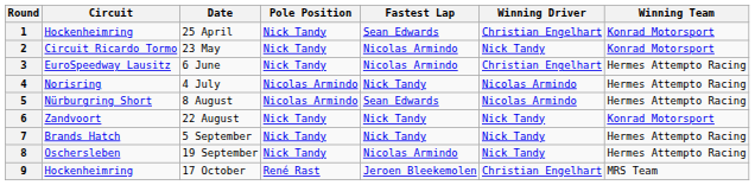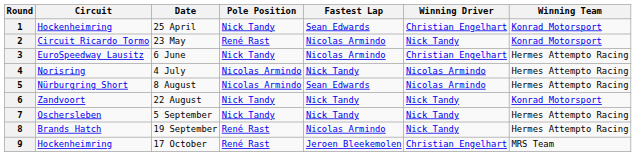2 | Pole Position: Nick Tandy -> René Rast
7 | Circuit: Brands Hatch -> Oschersleben
8 | Circuit: Oschersleben -> Brands Hatch
8 | Pole Position: Nick Tandy -> René Rast
